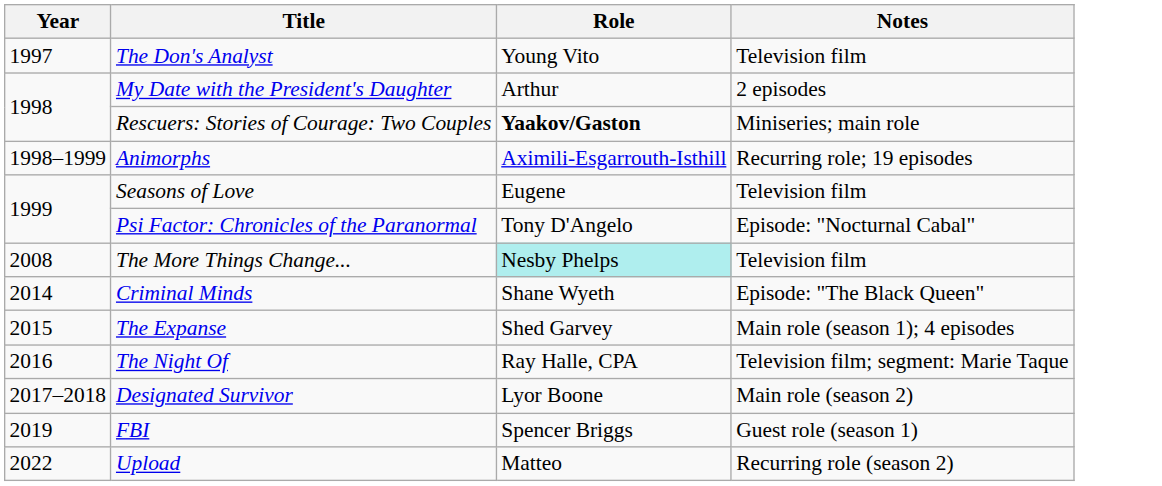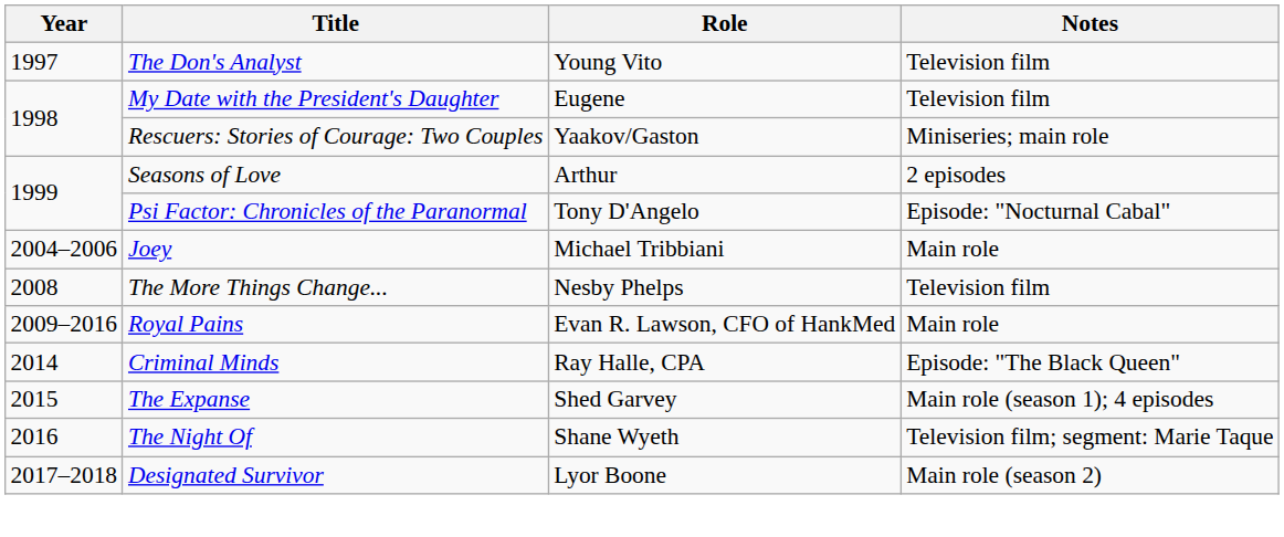My Date with the President's Daughter | Role: Arthur -> Eugene
My Date with the President's Daughter | Notes: 2 episodes -> Television film
Rescuers: Stories of Courage: Two Couples | Role: bold -> normal
- row: 1998–1999 | Animorphs | Aximili-Esgarrouth-Isthill | Recurring role; 19 episodes
Seasons of Love | Role: Eugene -> Arthur
Seasons of Love | Notes: Television film -> 2 episodes
+ row: 2004–2006 | Joey | Michael Tribbiani | Main role
The More Things Change... | Role: paleturquoise background -> no background
+ row: 2009–2016 | Royal Pains | Evan R. Lawson, CFO of HankMed | Main role
Criminal Minds | Role: Shane Wyeth -> Ray Halle, CPA
The Night Of | Role: Ray Halle, CPA -> Shane Wyeth
- row: 2019 | FBI | Spencer Briggs | Guest role (season 1)
- row: 2022 | Upload | Matteo | Recurring role (season 2)
